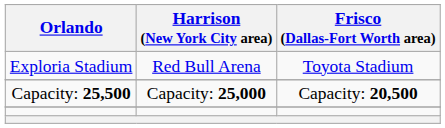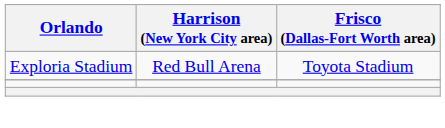- row: Capacity: 25,500 | Capacity: 25,000 | Capacity: 20,500
